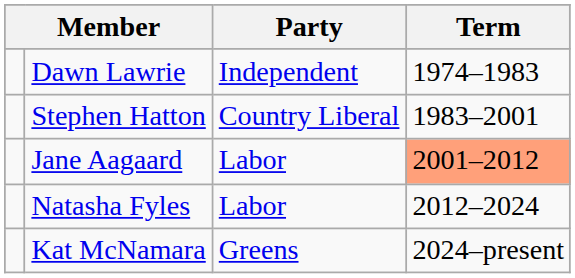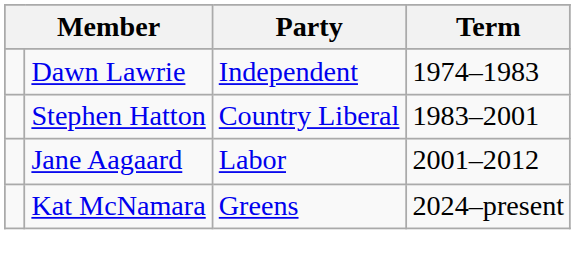Jane Aagaard | Term: lightsalmon background -> no background
- row: Natasha Fyles | Labor | 2012–2024
